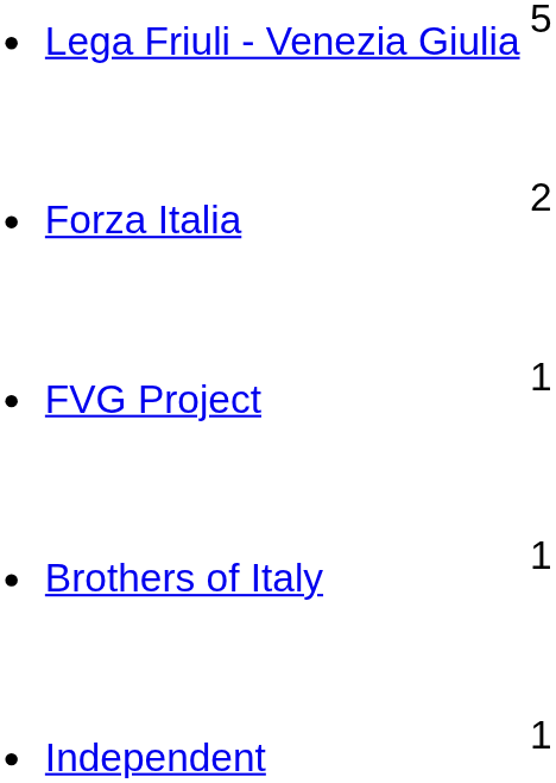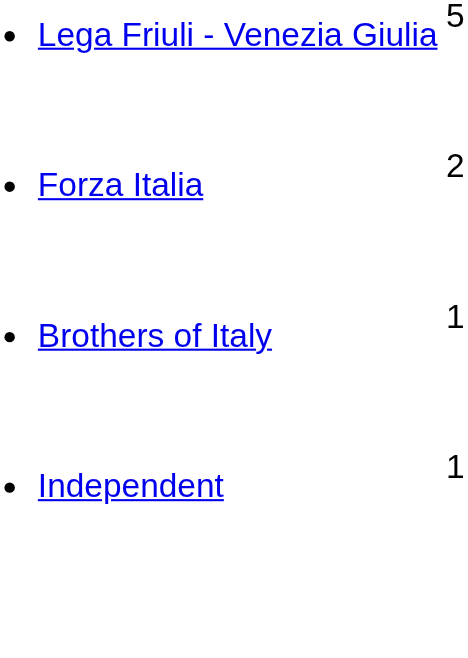- row: FVG Project | 1
